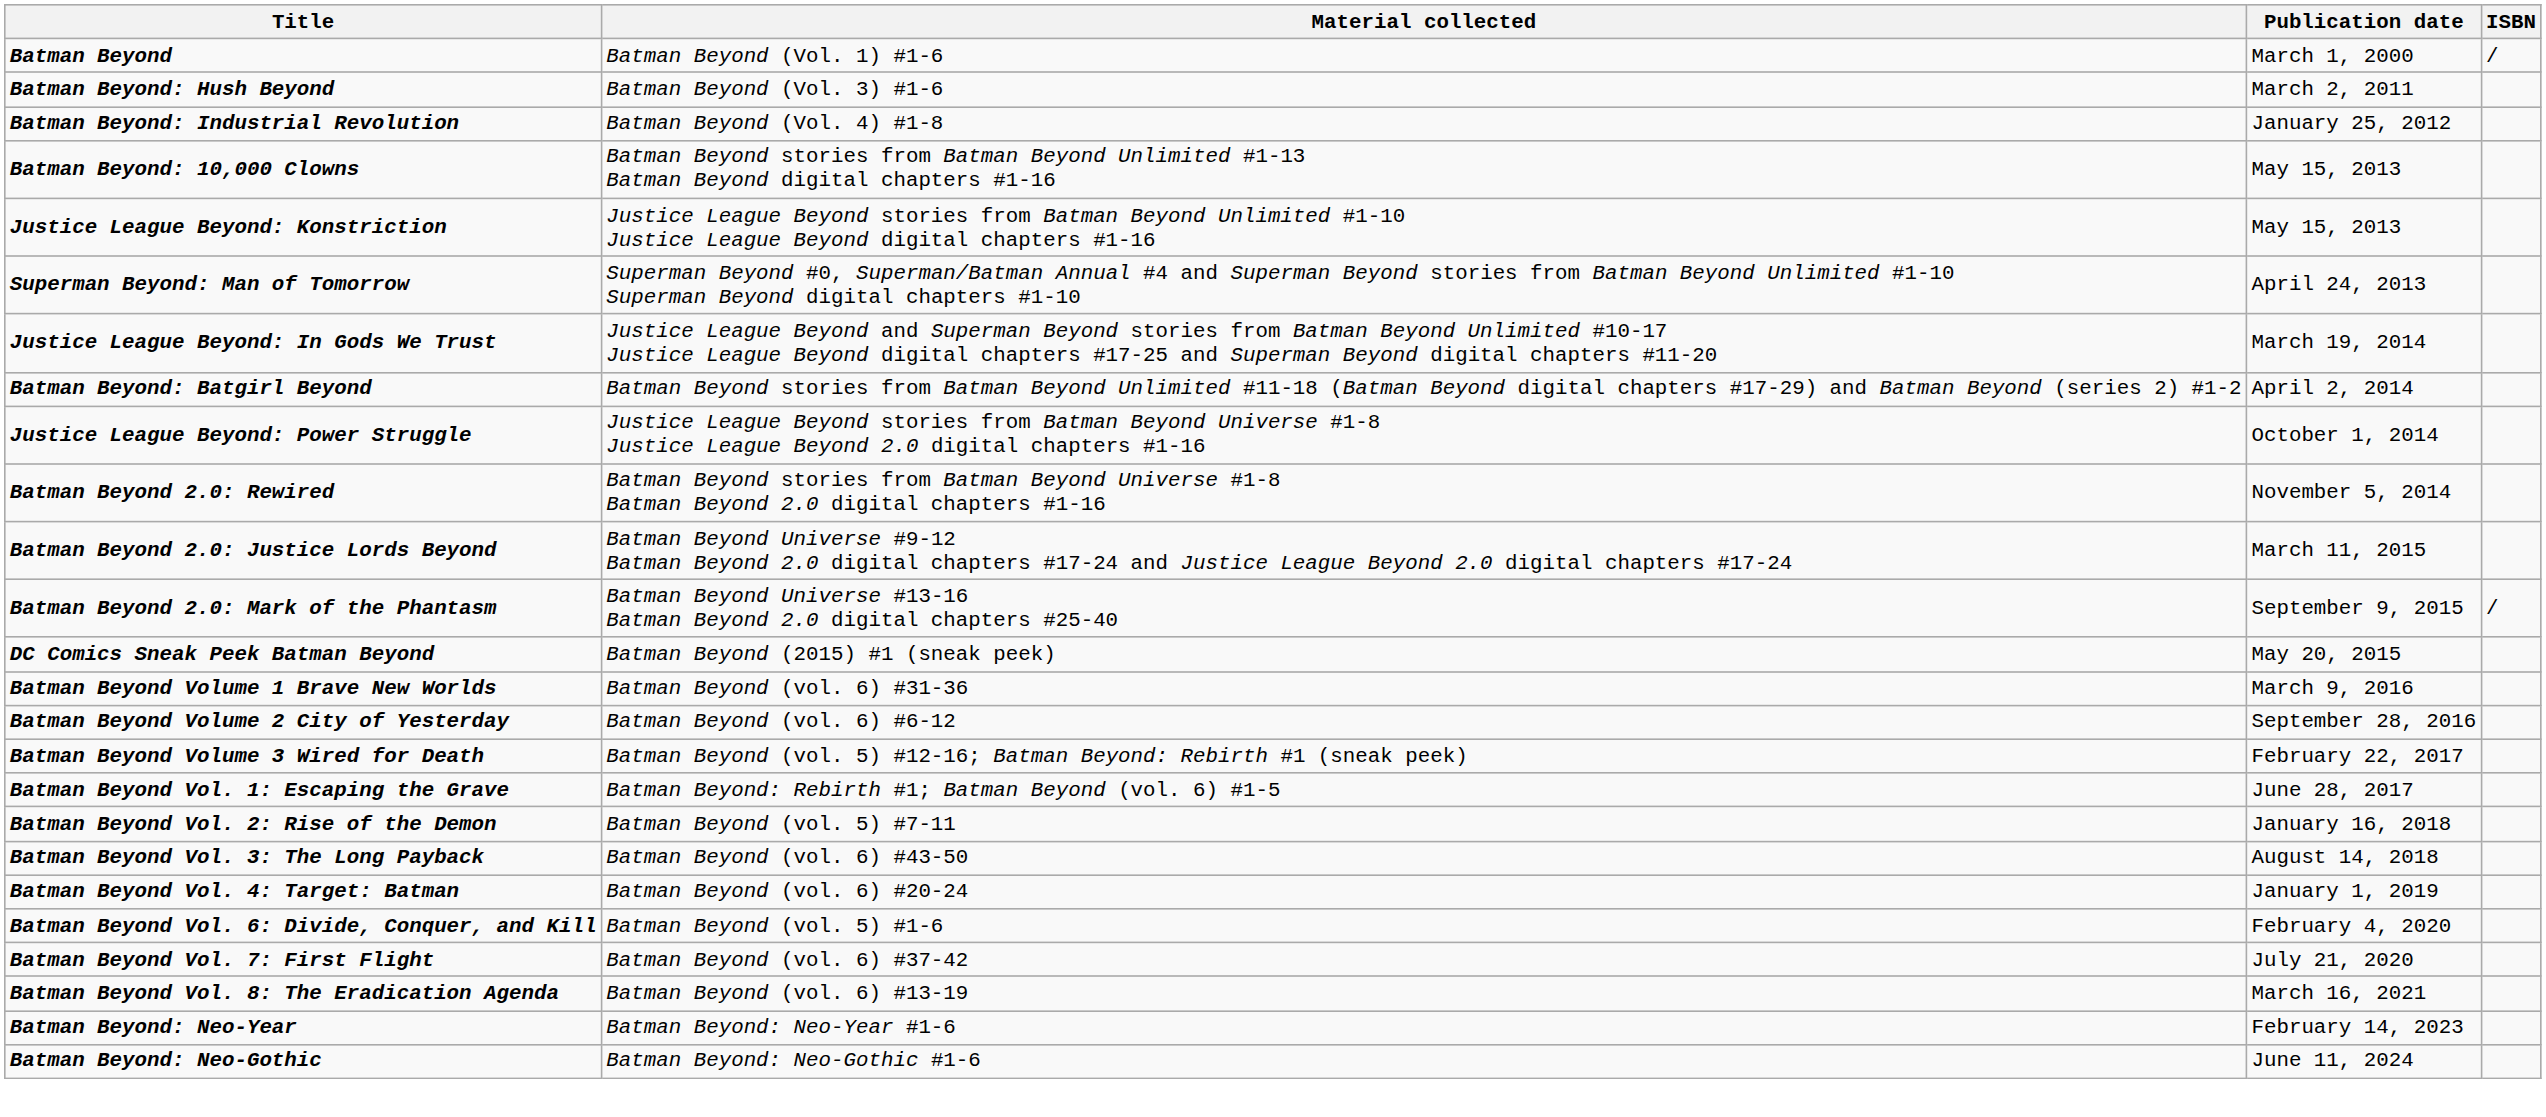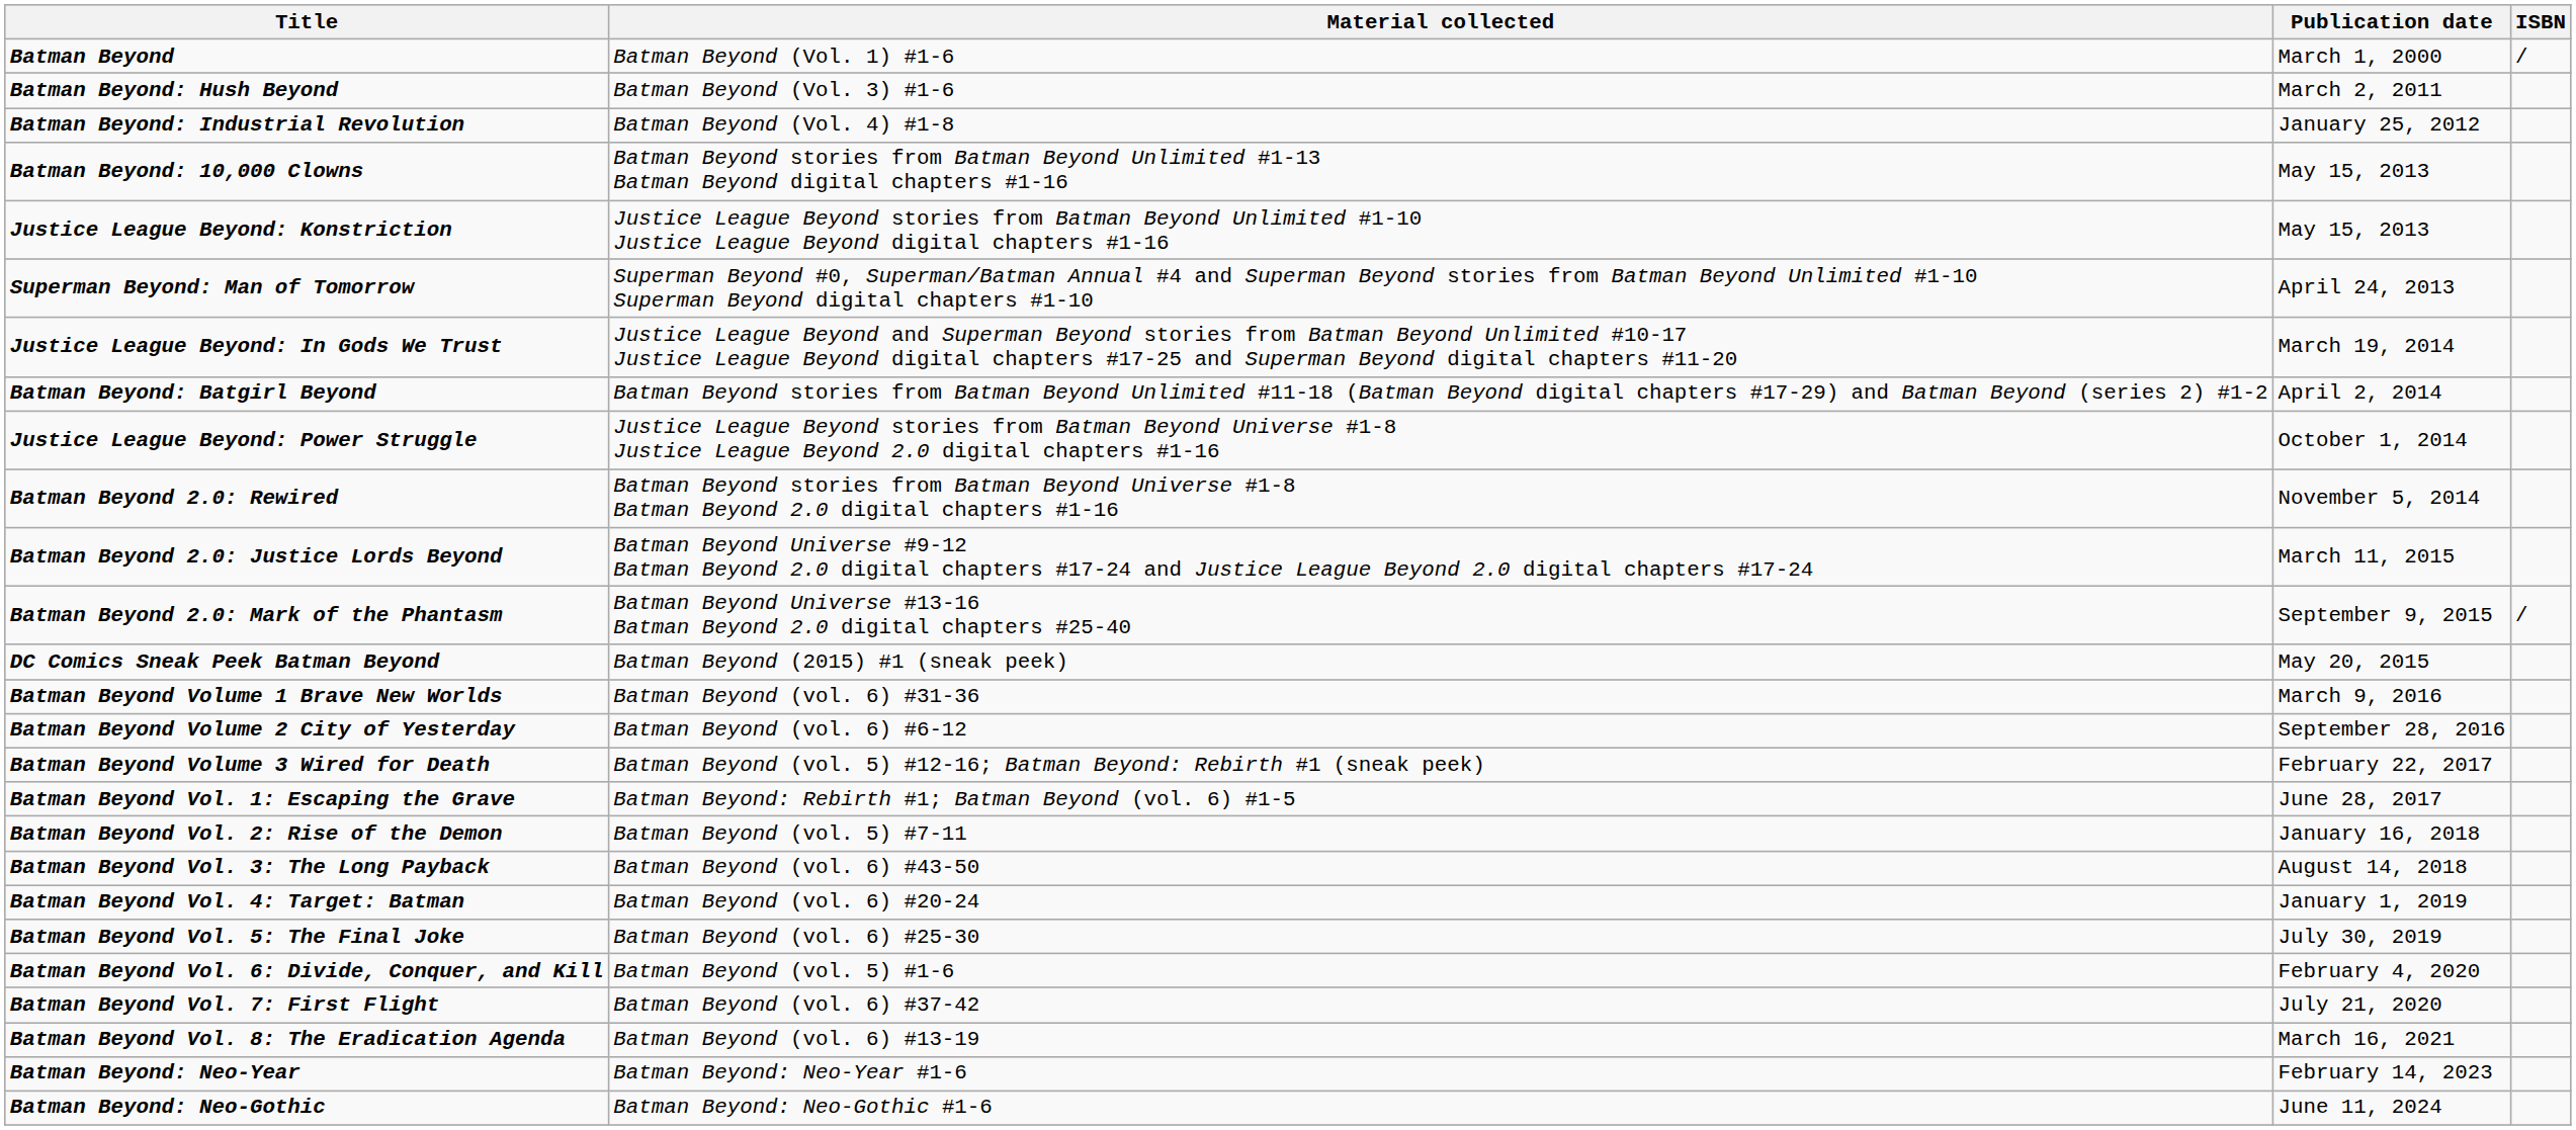+ row: Batman Beyond Vol. 5: The Final Joke | Batman Beyond (vol. 6) #25-30 | July 30, 2019
